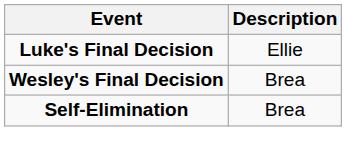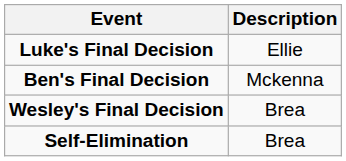+ row: Ben's Final Decision | Mckenna
